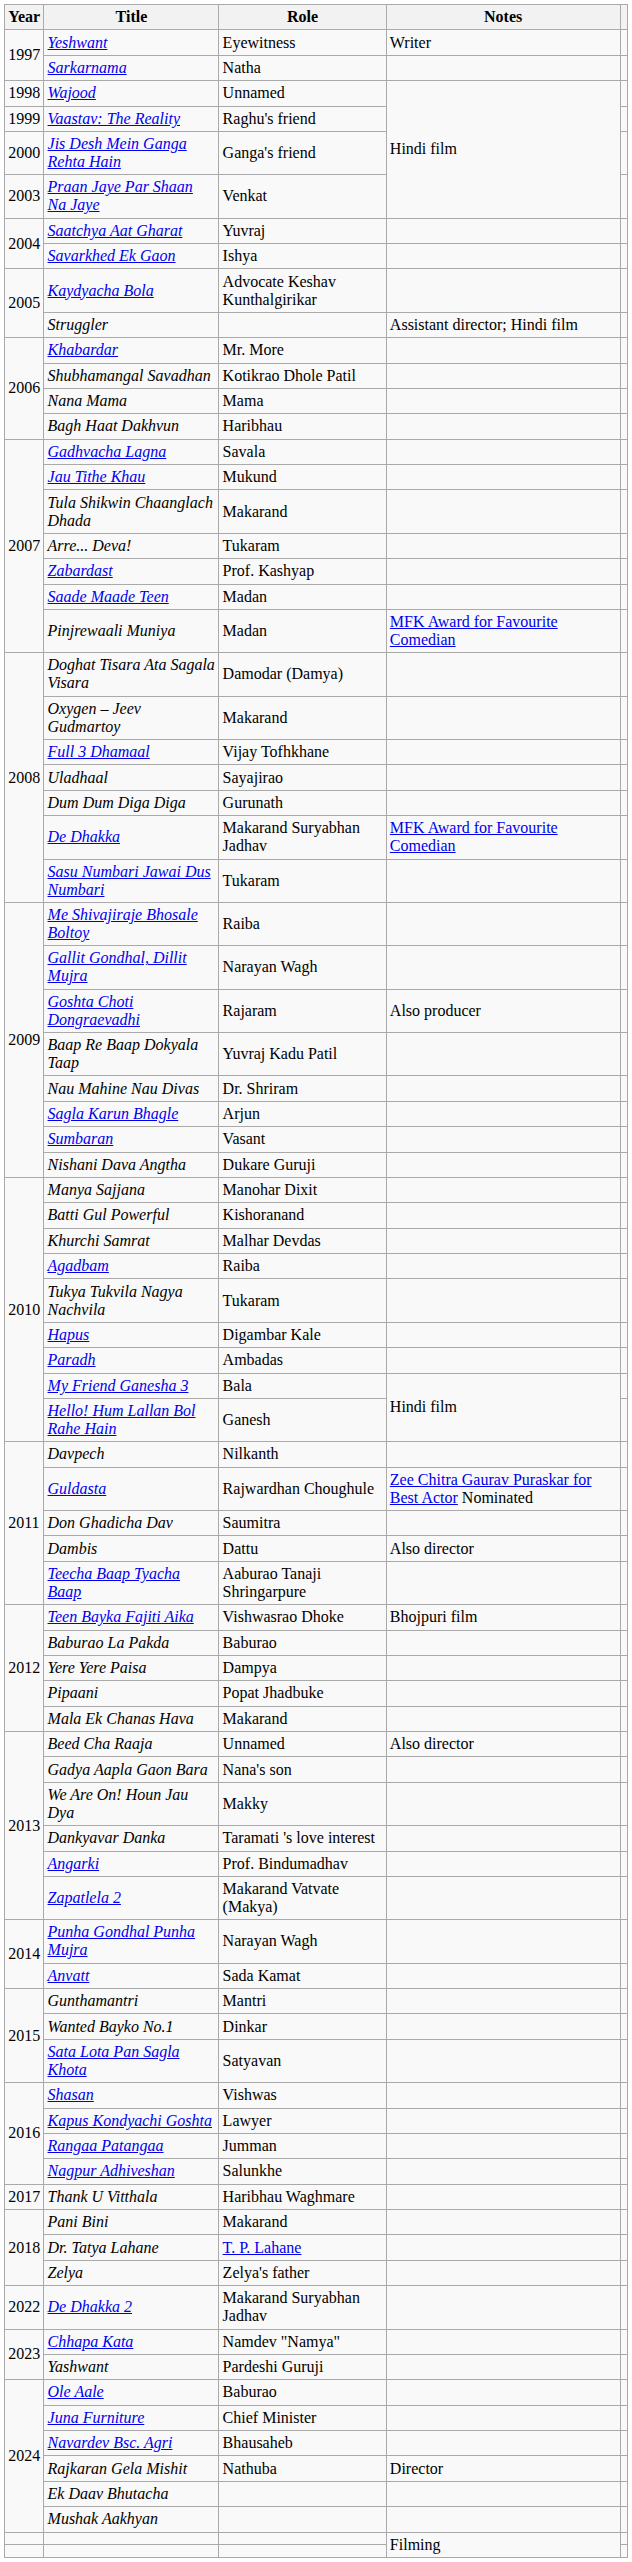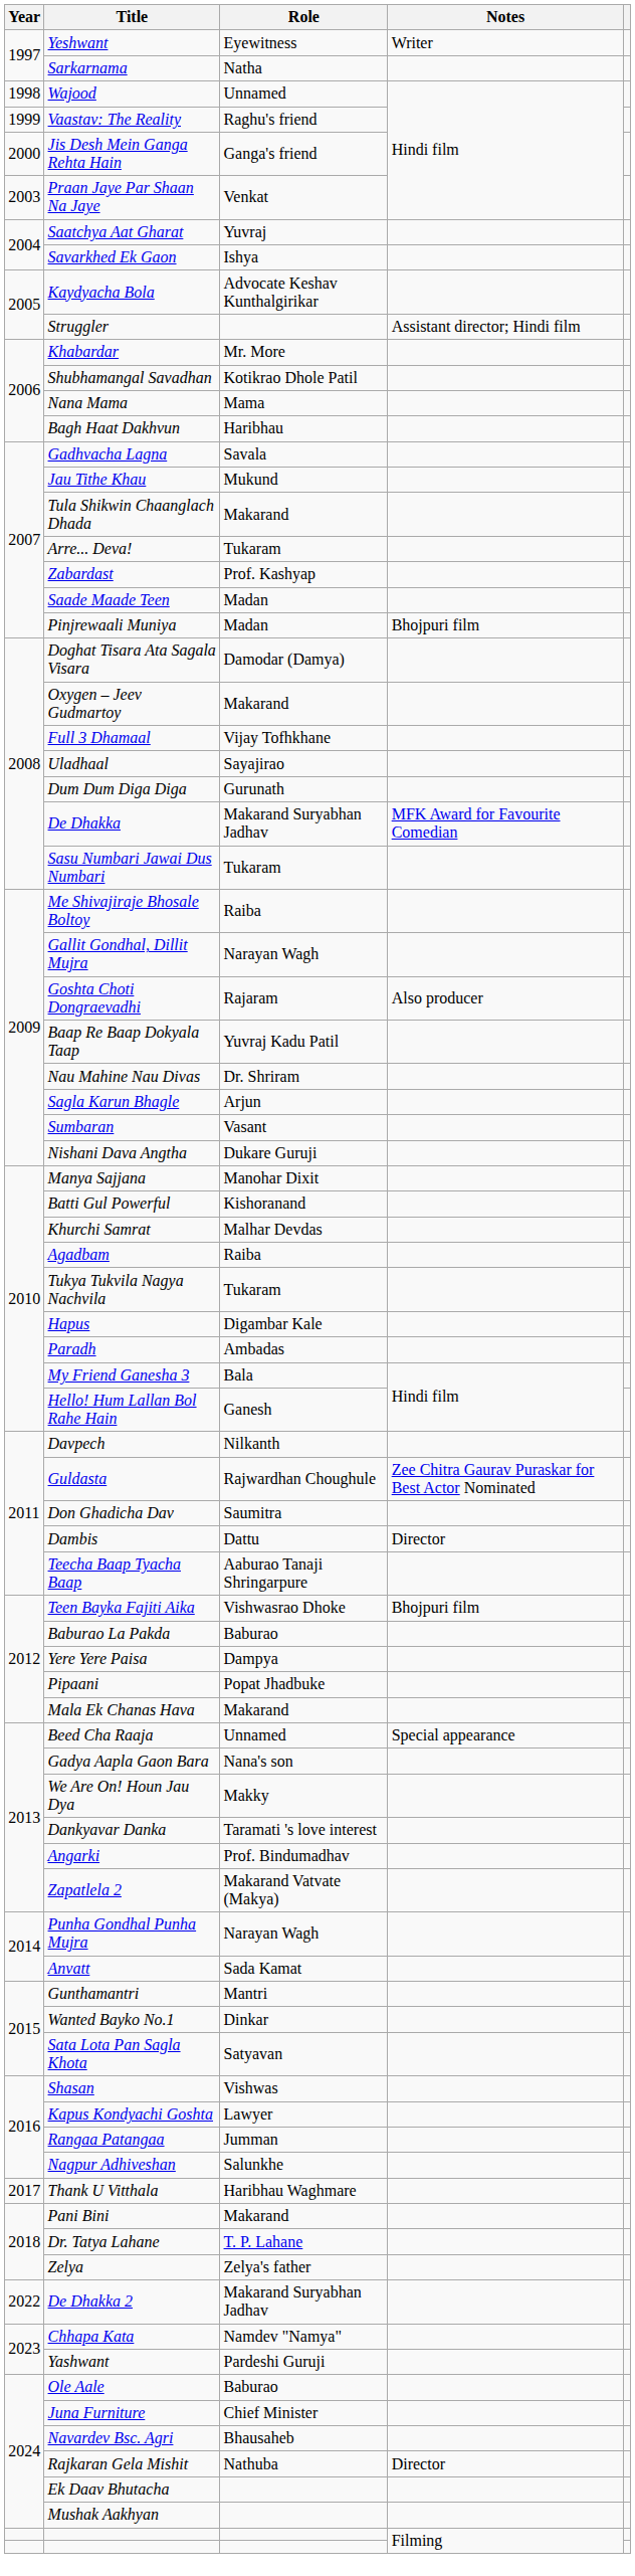Pinjrewaali Muniya | Notes: MFK Award for Favourite Comedian -> Bhojpuri film
Dambis | Notes: Also director -> Director
Beed Cha Raaja | Notes: Also director -> Special appearance
